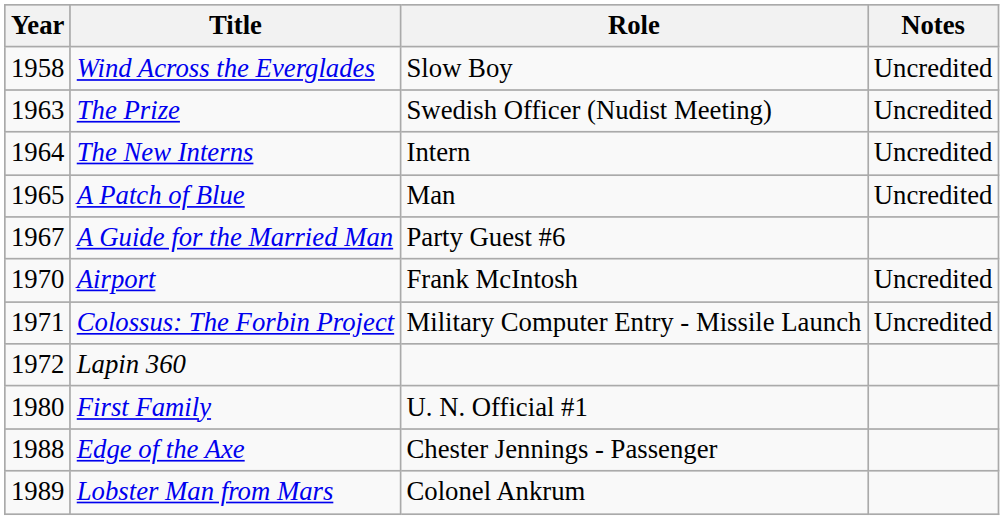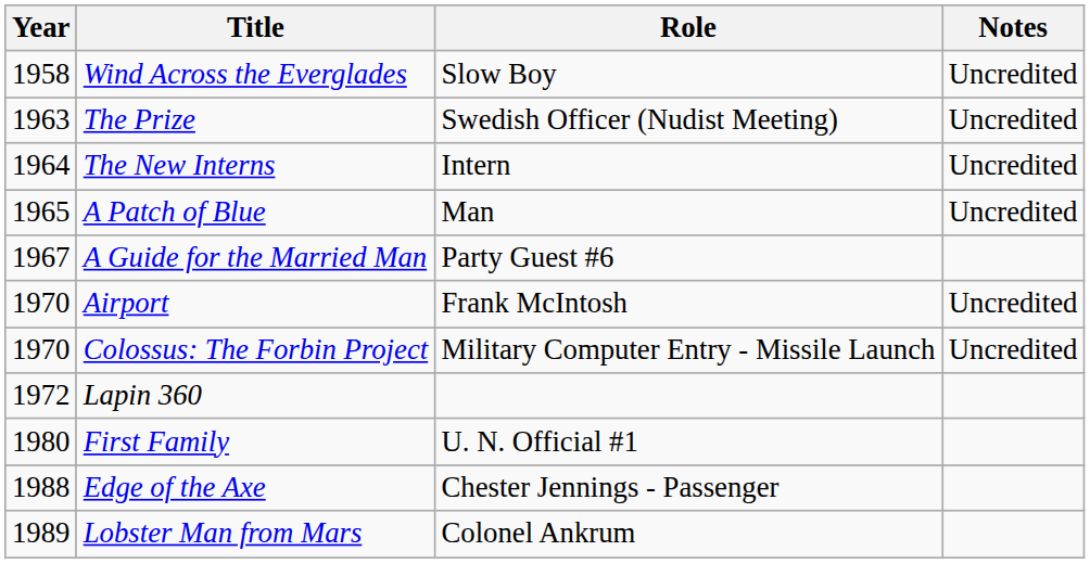Colossus: The Forbin Project | Year: 1971 -> 1970
